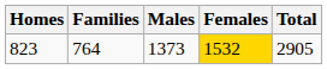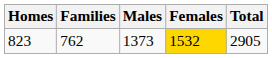823 | Families: 764 -> 762
